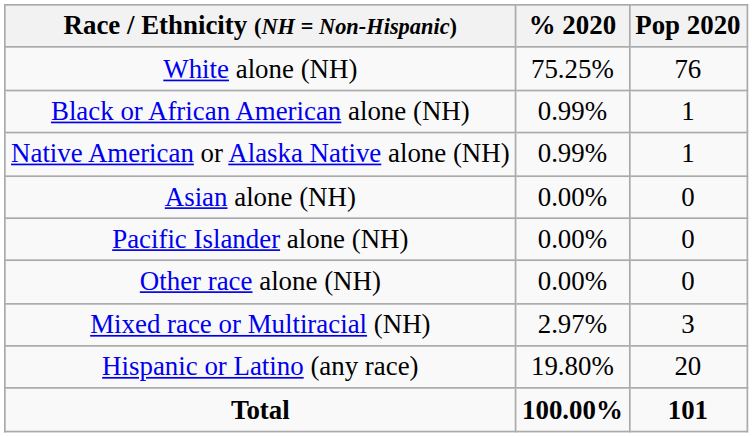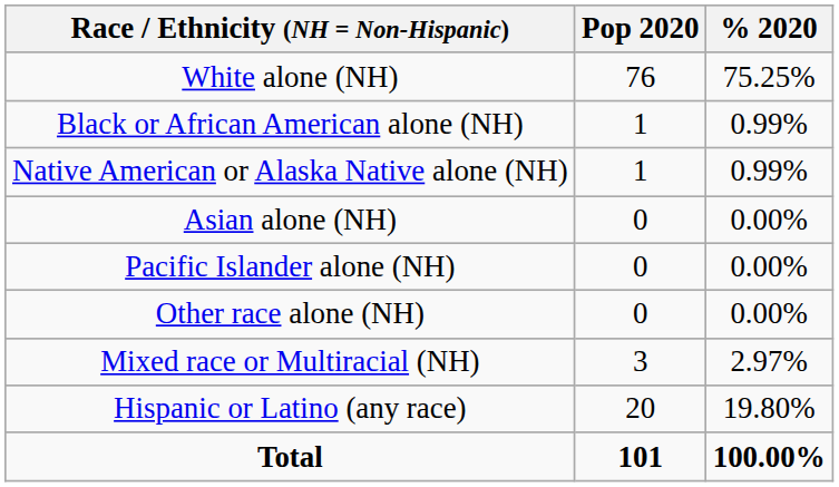columns swapped: Pop 2020 <-> % 2020
